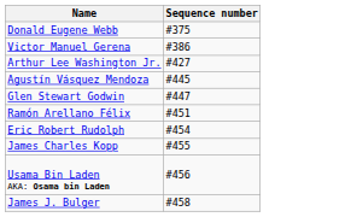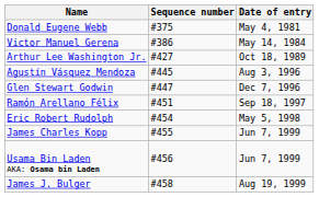+ column: Date of entry | May 4, 1981 | May 14, 1984 | Oct 18, 1989 | Aug 3, 1996 | Dec 7, 1996 | Sep 18, 1997 | May 5, 1998 | Jun 7, 1999 | Jun 7, 1999 | Aug 19, 1999
